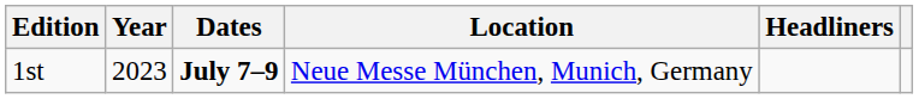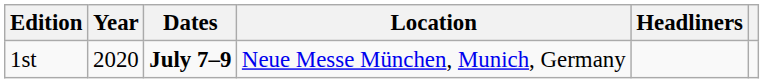1st | Year: 2023 -> 2020
